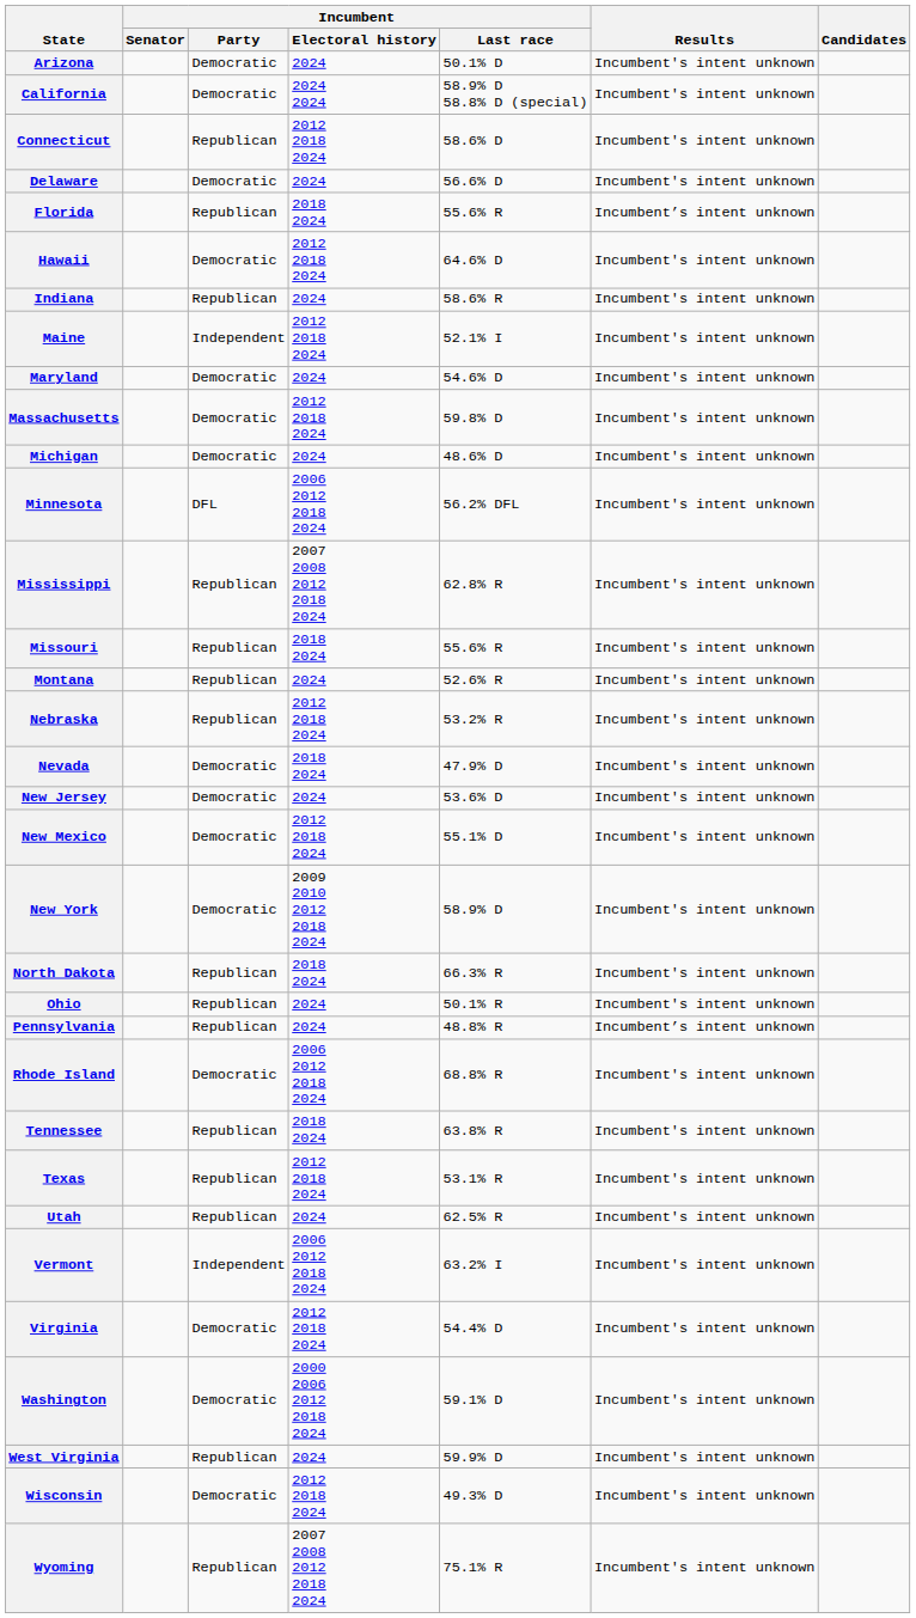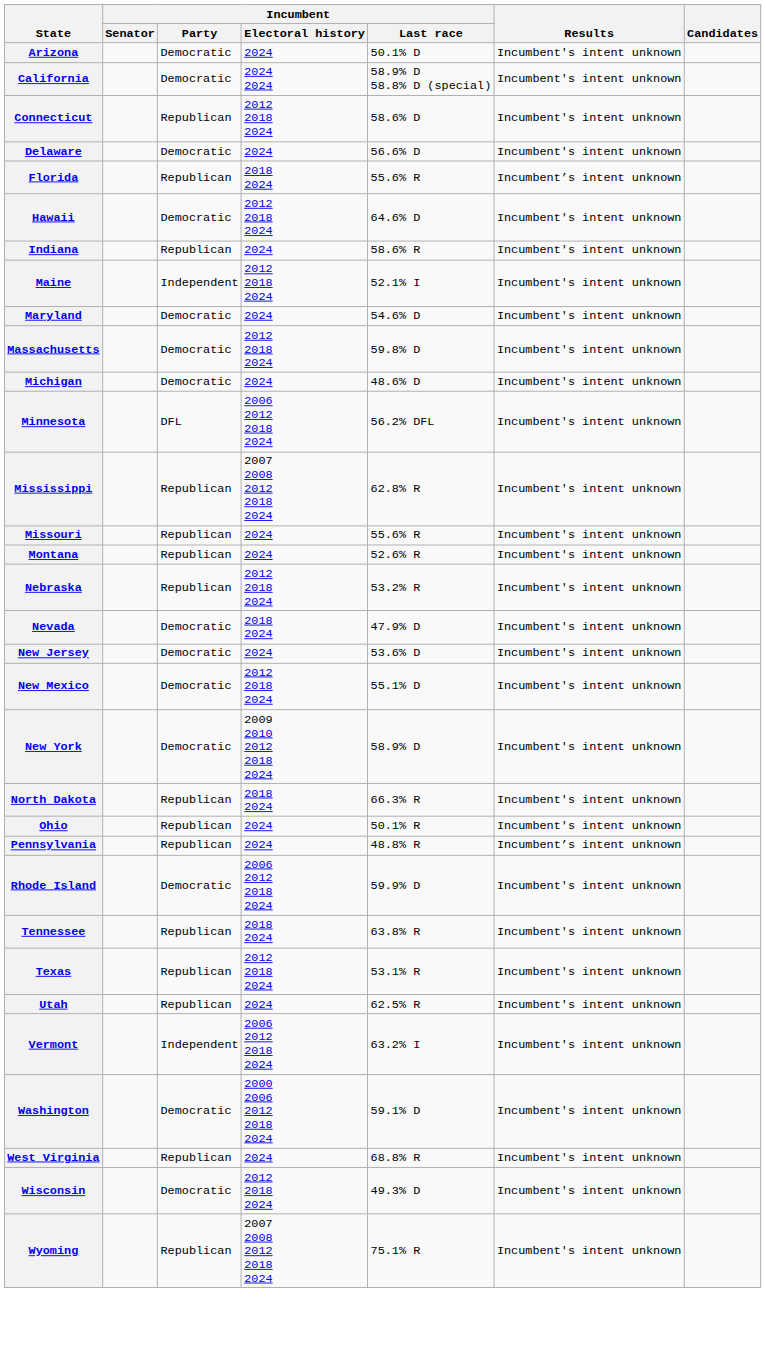Missouri | Incumbent / Electoral history: 2018 2024 -> 2024
Rhode Island | Incumbent / Last race: 68.8% R -> 59.9% D
- row: Virginia | Democratic | 2012 2018 2024 | 54.4% D | Incumbent's intent unknown
West Virginia | Incumbent / Last race: 59.9% D -> 68.8% R
